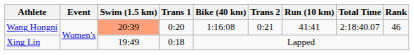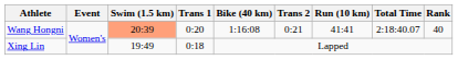Wang Hongni | Rank: 46 -> 40
